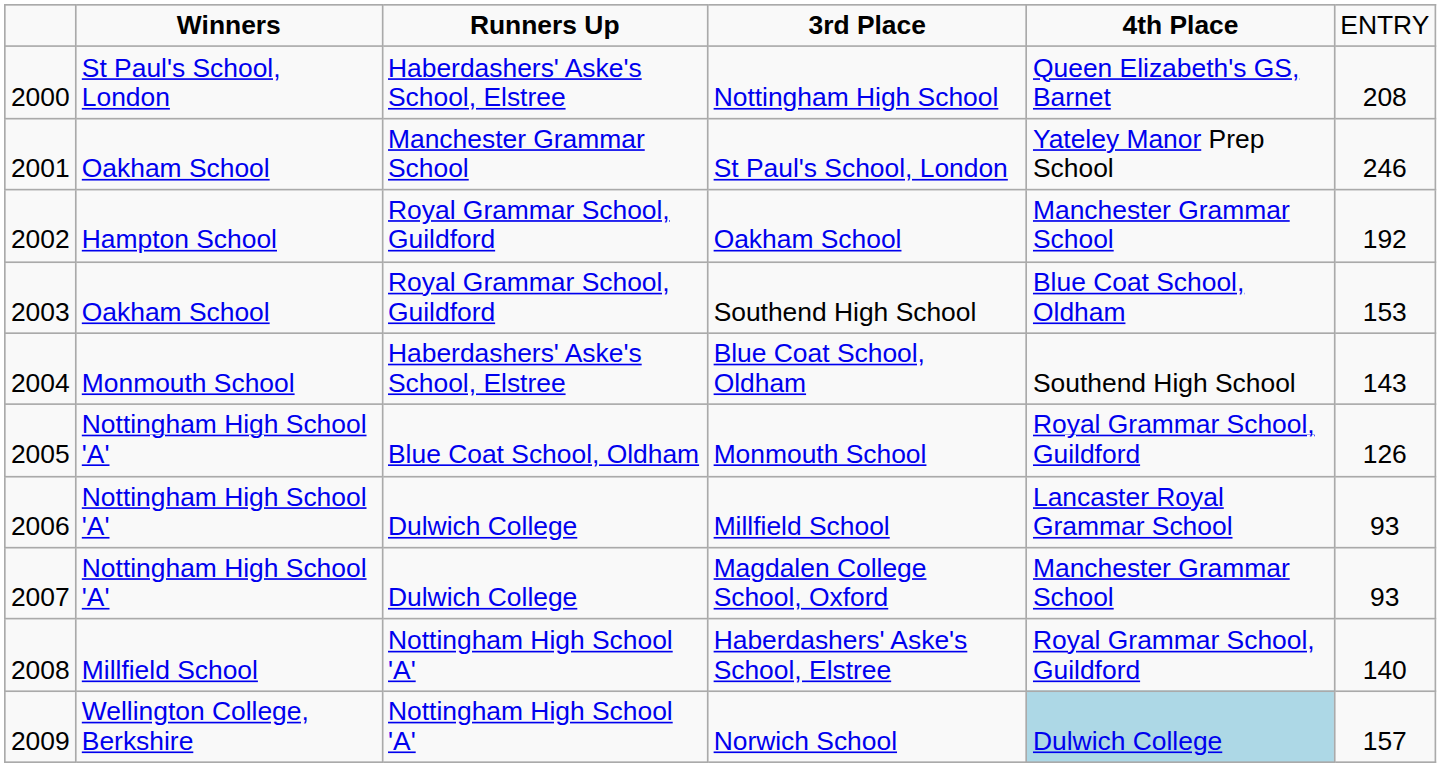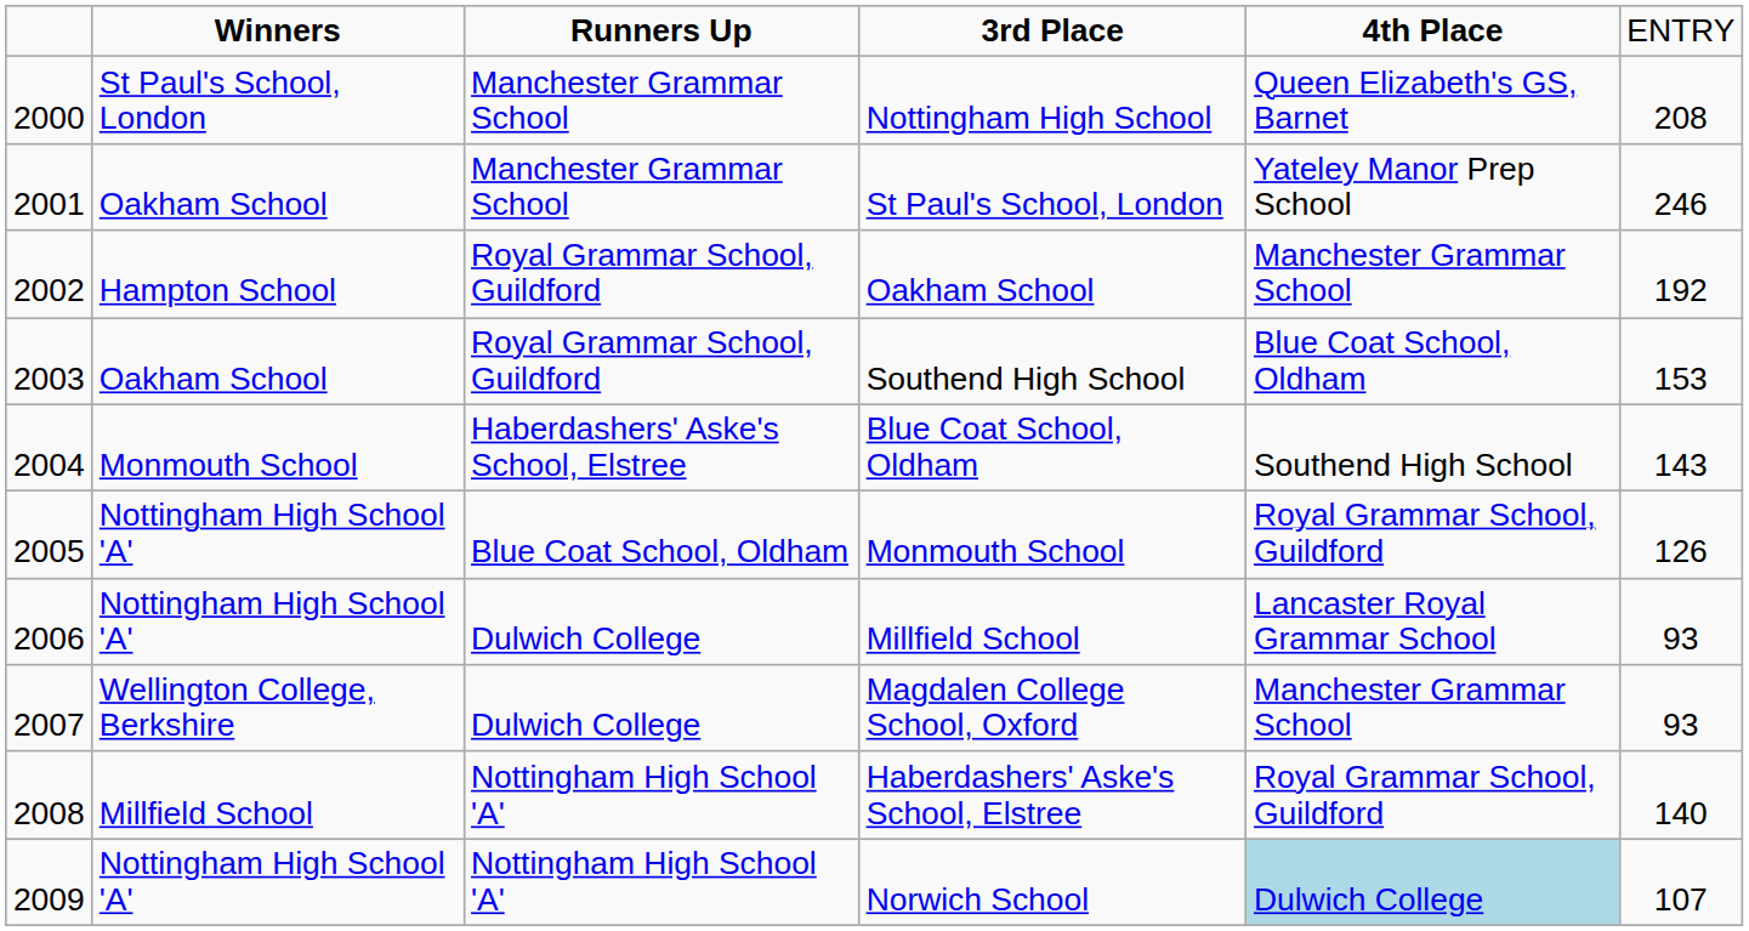Nottingham High School | column 3: Haberdashers' Aske's School, Elstree -> Manchester Grammar School
Magdalen College School, Oxford | column 2: Nottingham High School 'A' -> Wellington College, Berkshire
Norwich School | column 2: Wellington College, Berkshire -> Nottingham High School 'A'
Norwich School | column 6: 157 -> 107
